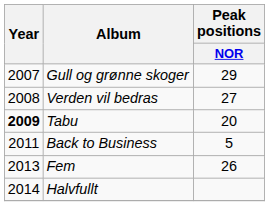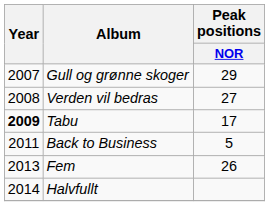Tabu | Peak positions / NOR: 20 -> 17
